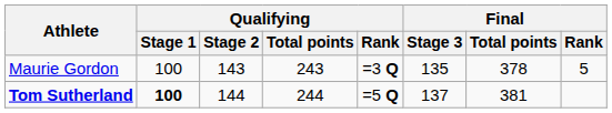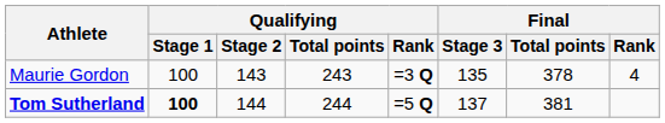Maurie Gordon | Final / Rank: 5 -> 4
